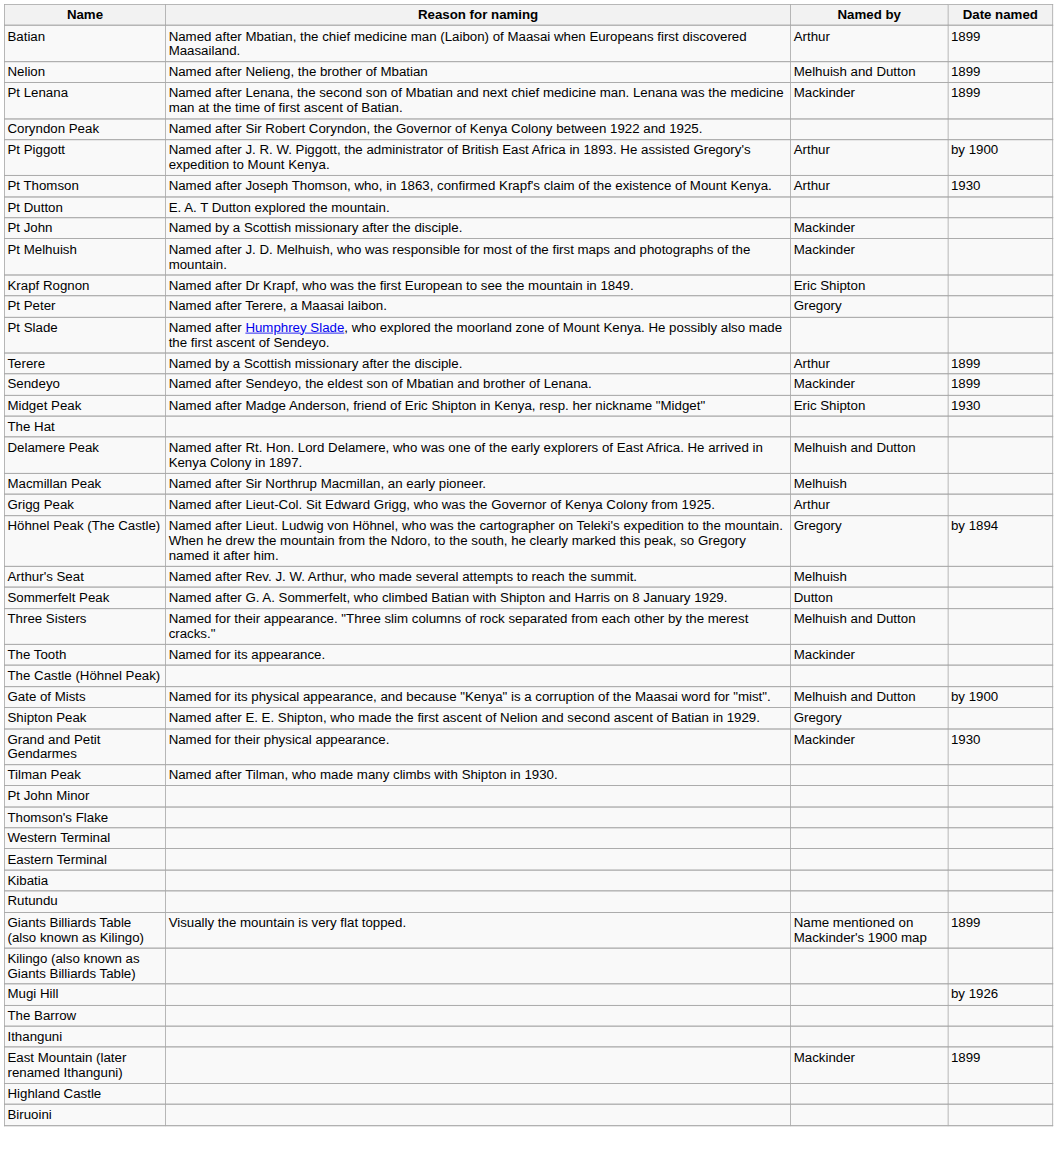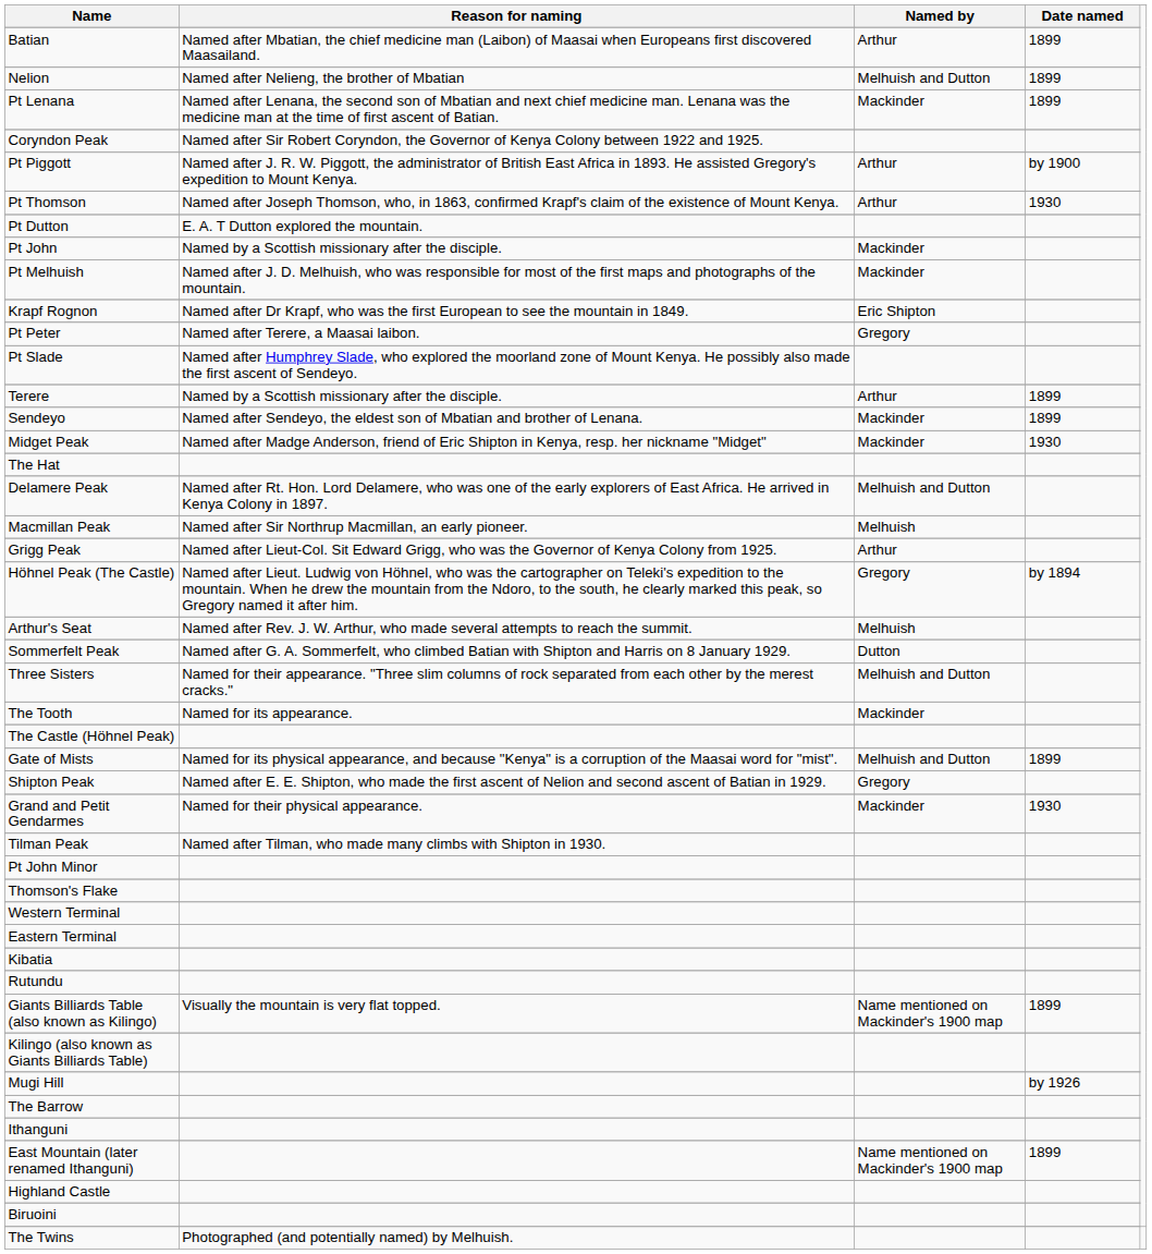Midget Peak | Named by: Eric Shipton -> Mackinder
Gate of Mists | Date named: by 1900 -> 1899
East Mountain (later renamed Ithanguni) | Named by: Mackinder -> Name mentioned on Mackinder's 1900 map
+ row: The Twins | Photographed (and potentially named) by Melhuish.
